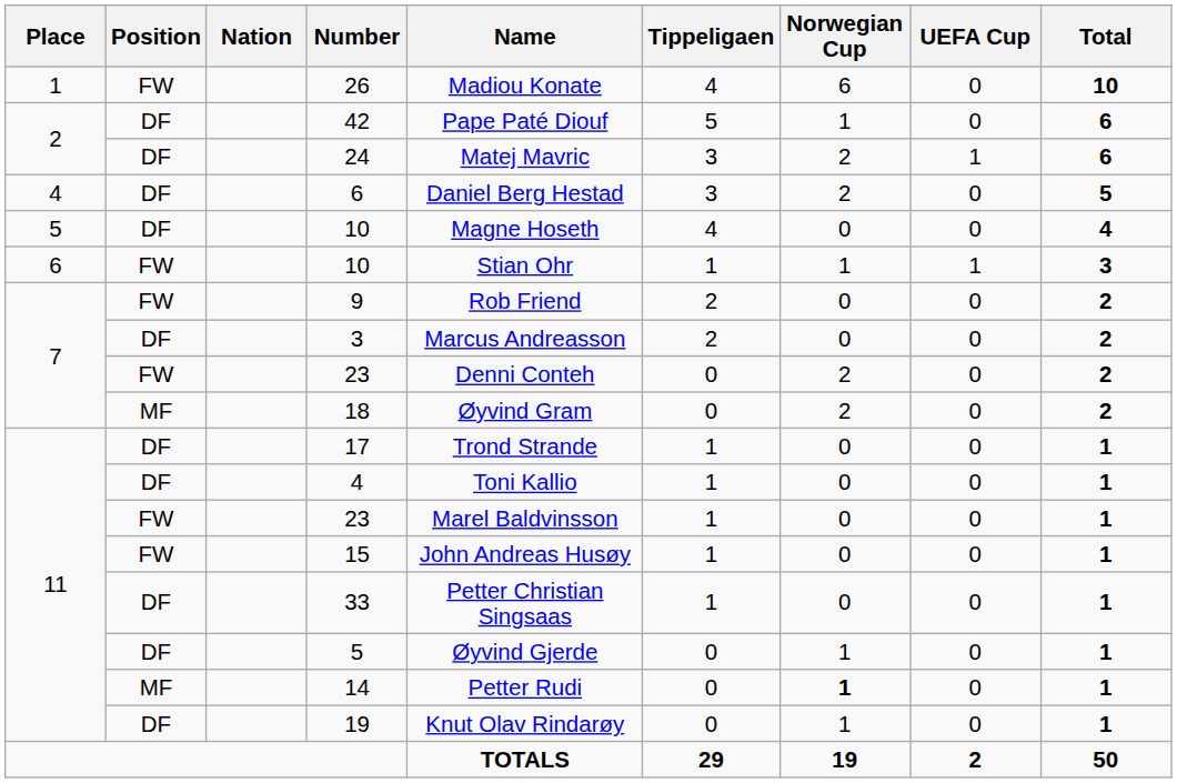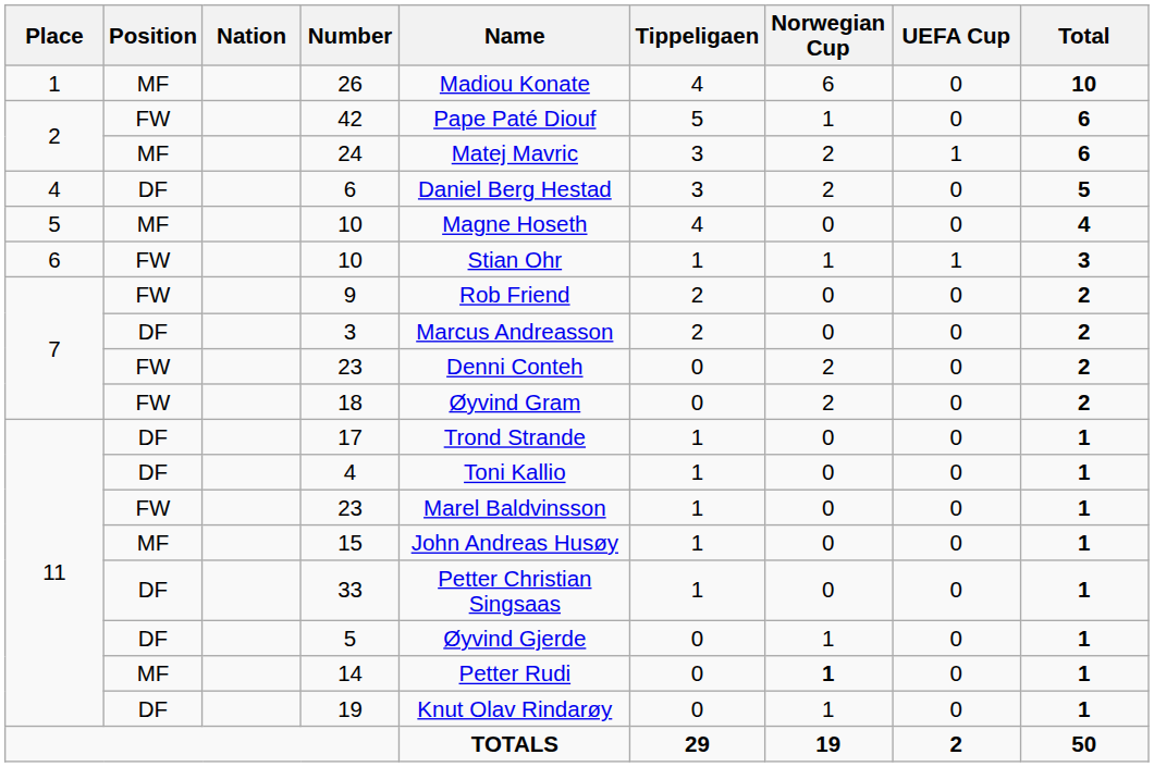26 | Position: FW -> MF
42 | Position: DF -> FW
24 | Position: DF -> MF
5 / 10 | Position: DF -> MF
18 | Position: MF -> FW
15 | Position: FW -> MF
